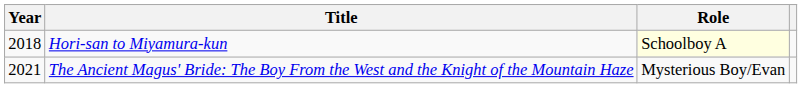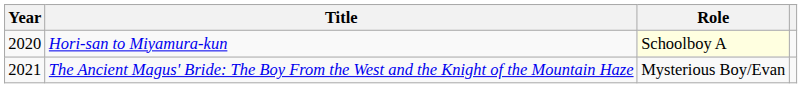Hori-san to Miyamura-kun | Year: 2018 -> 2020
